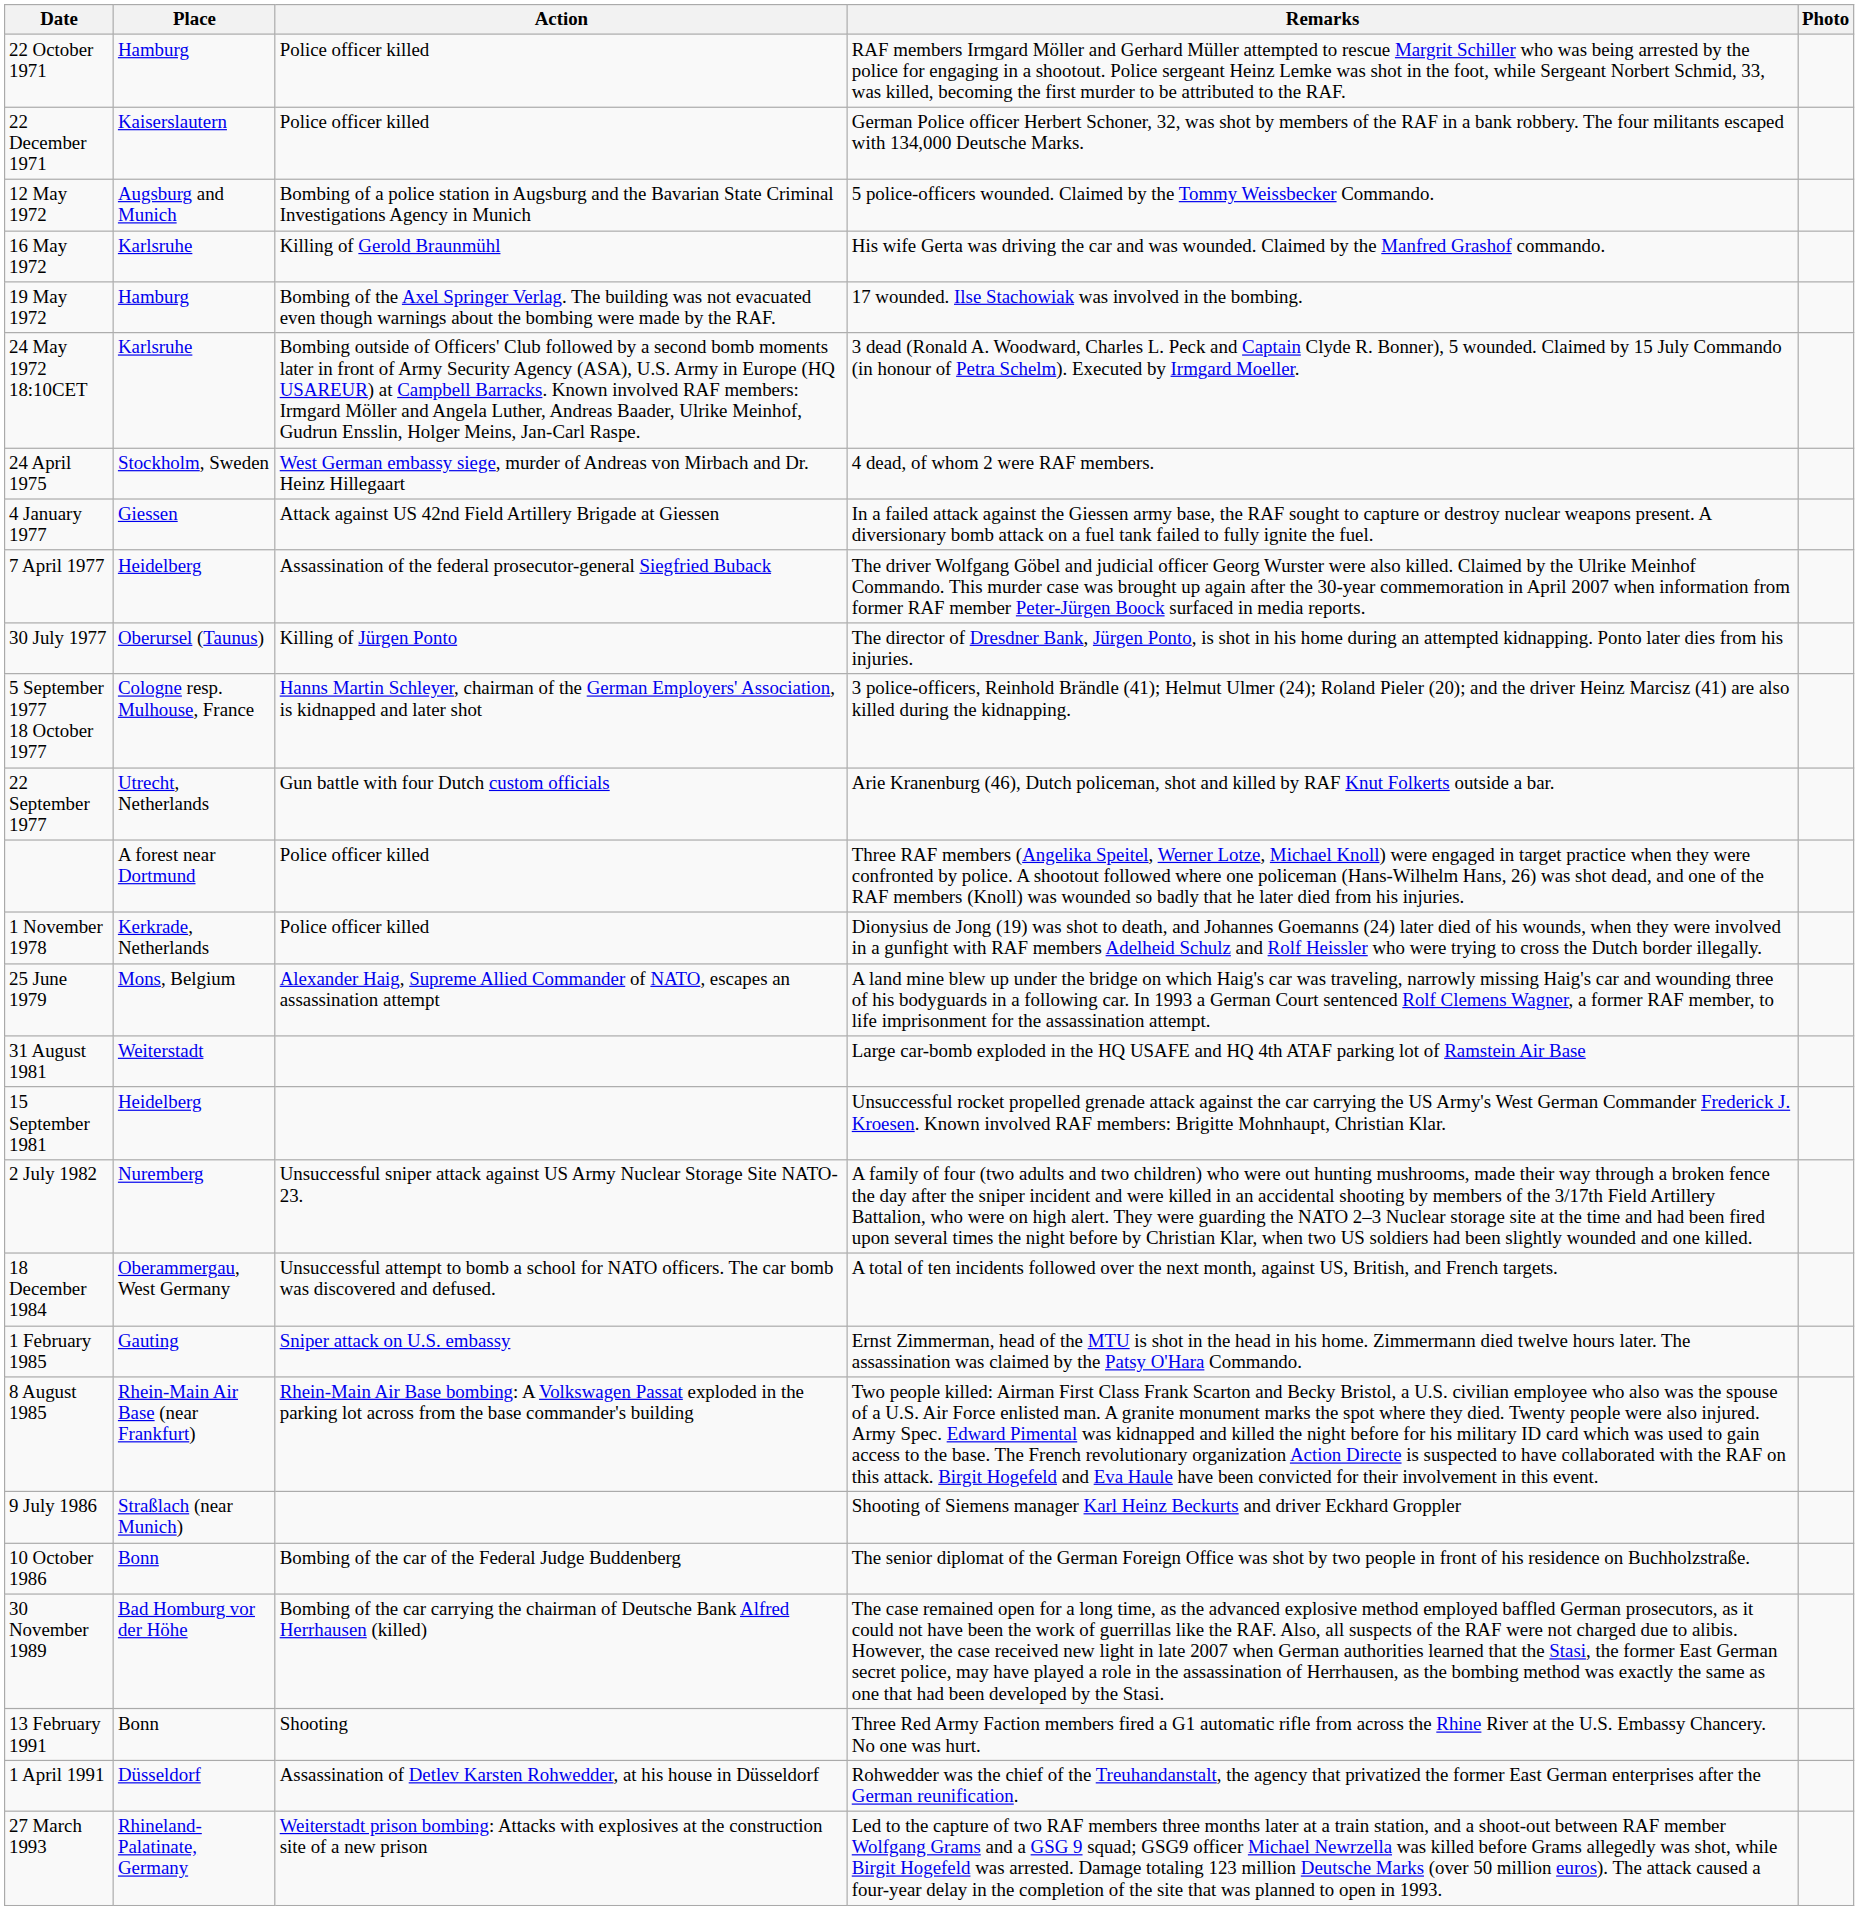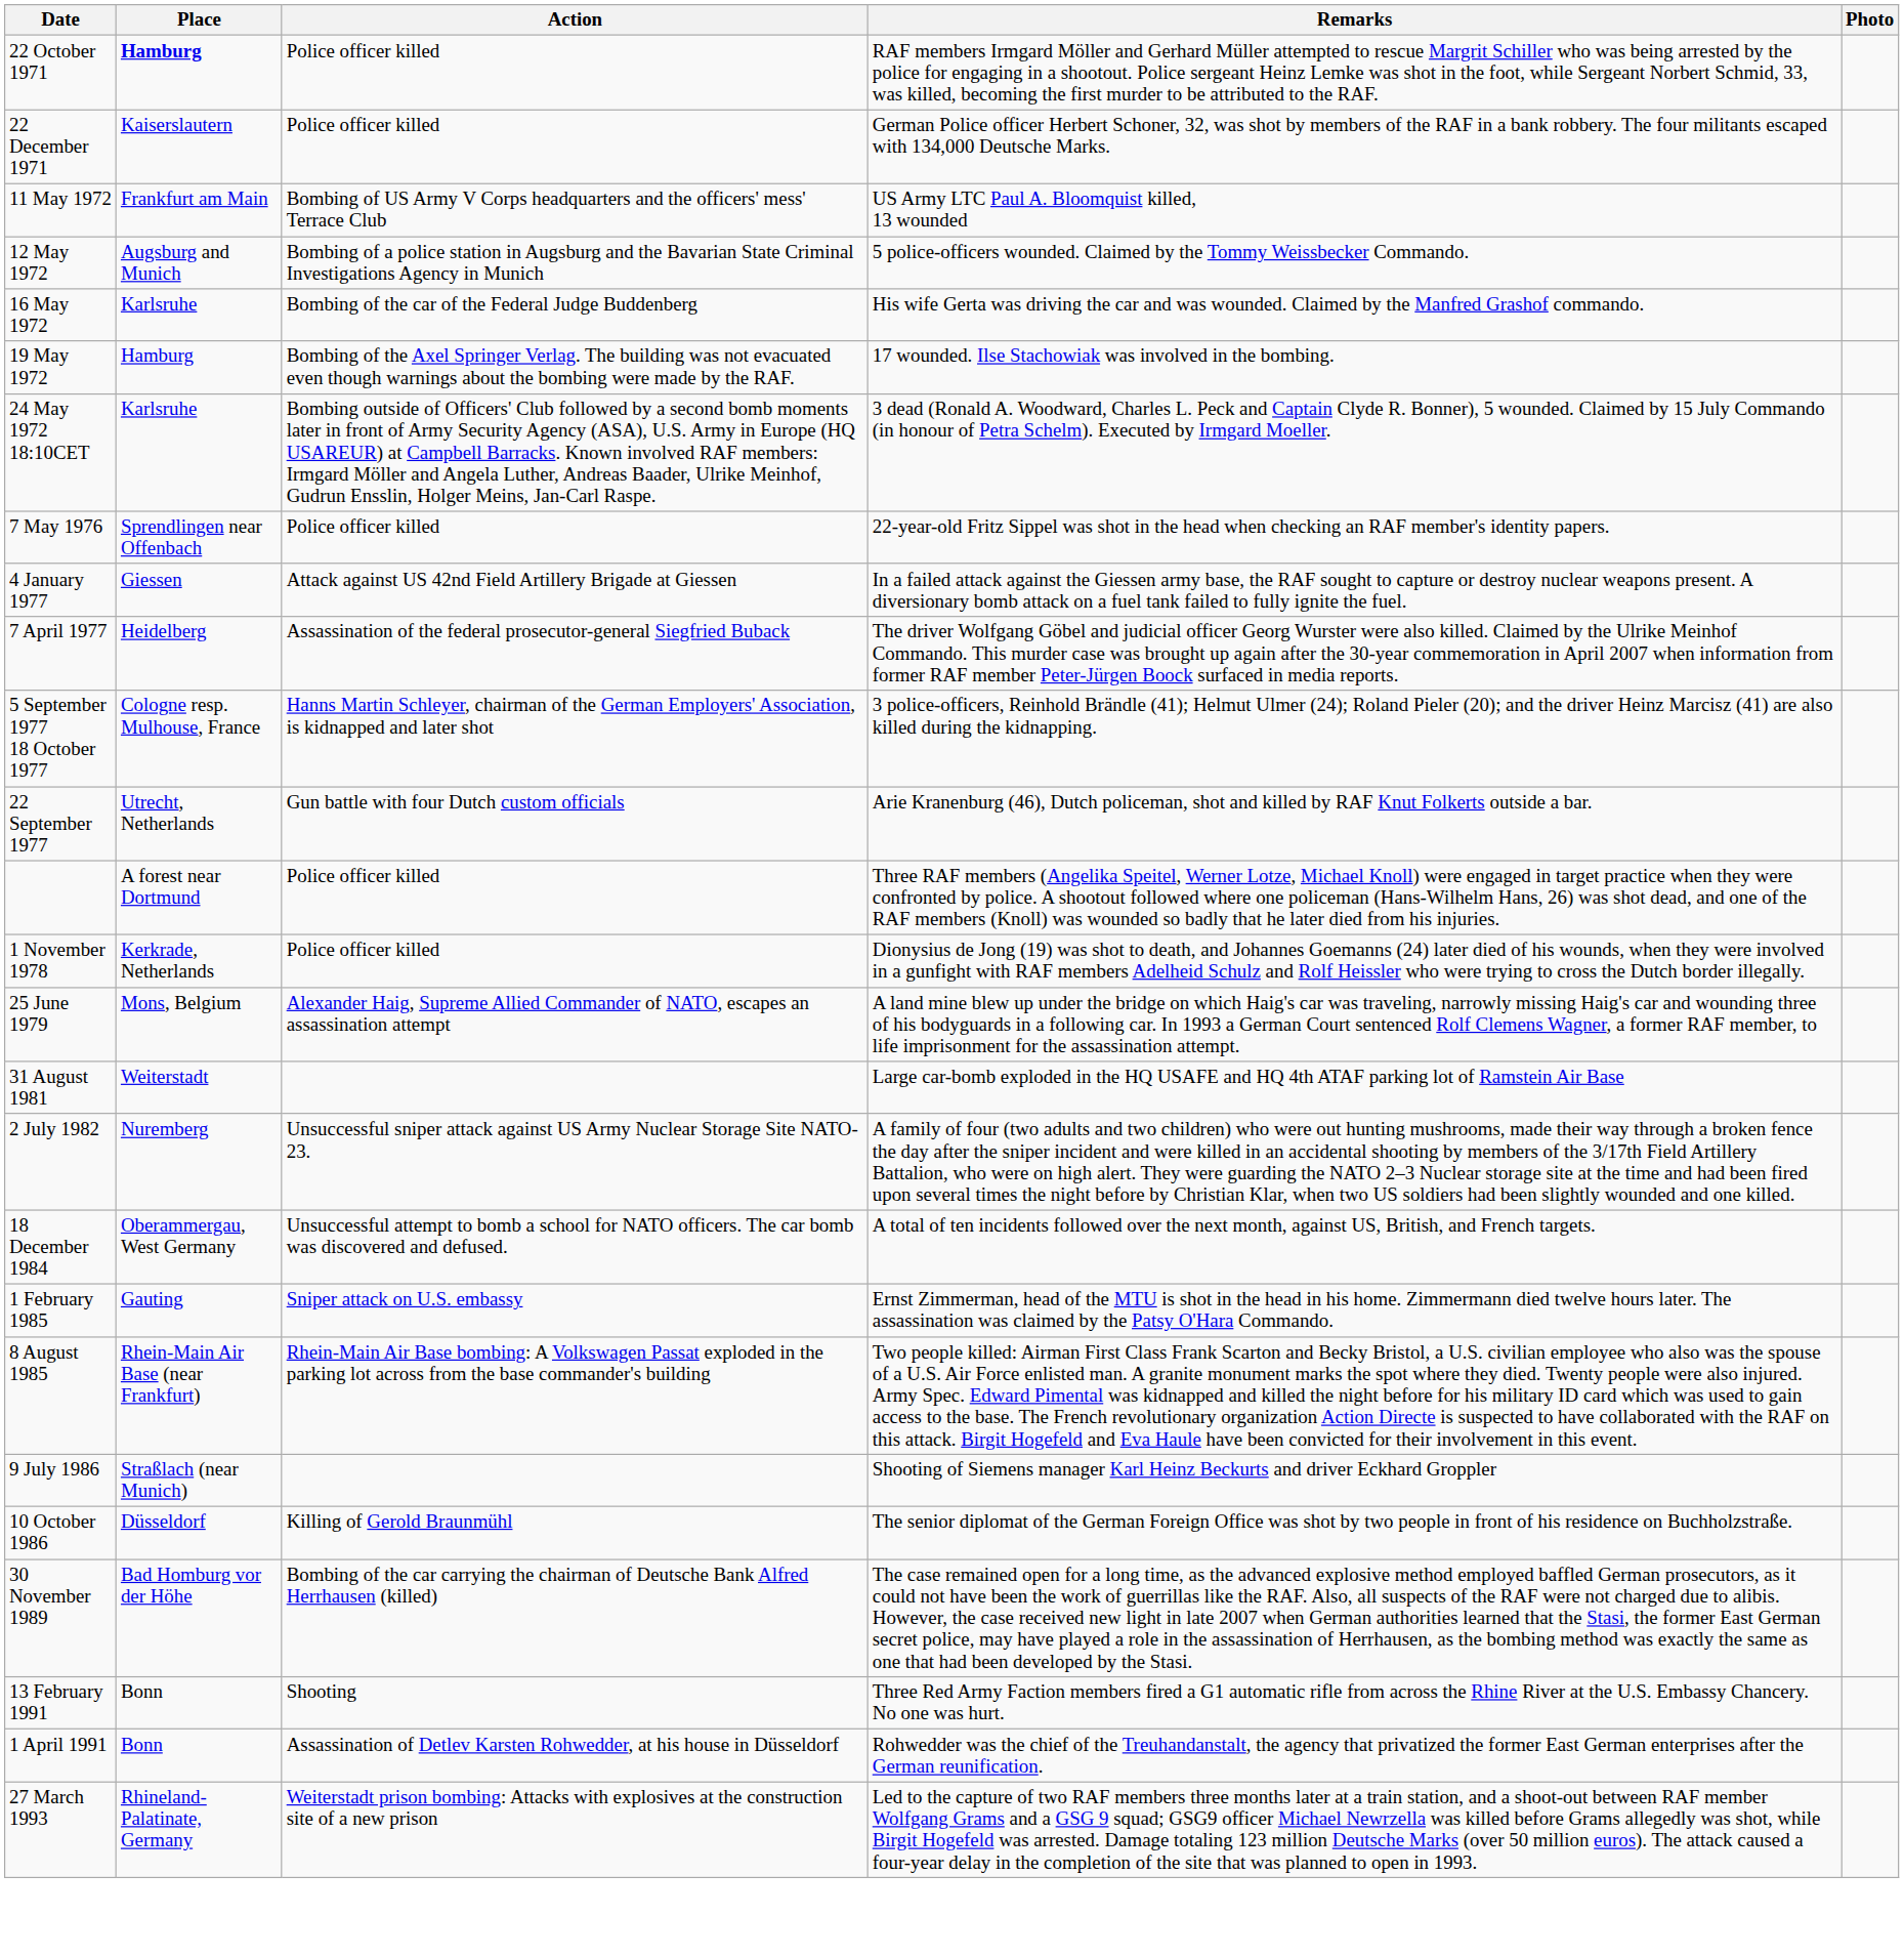22 October 1971 | Place: normal -> bold
+ row: 11 May 1972 | Frankfurt am Main | Bombing of US Army V Corps headquarters and the officers' mess' Terrace Club | US Army LTC Paul A. Bloomquist killed, 13 wounded
16 May 1972 | Action: Killing of Gerold Braunmühl -> Bombing of the car of the Federal Judge Buddenberg
- row: 24 April 1975 | Stockholm, Sweden | West German embassy siege, murder of Andreas von Mirbach and Dr. Heinz Hillegaart | 4 dead, of whom 2 were RAF members.
+ row: 7 May 1976 | Sprendlingen near Offenbach | Police officer killed | 22-year-old Fritz Sippel was shot in the head when checking an RAF member's identity papers.
- row: 30 July 1977 | Oberursel (Taunus) | Killing of Jürgen Ponto | The director of Dresdner Bank, Jürgen Ponto, is shot in his home during an attempted kidnapping. Ponto later dies from his injuries.
- row: 15 September 1981 | Heidelberg | Unsuccessful rocket propelled grenade attack against the car carrying the US Army's West German Commander Frederick J. Kroesen. Known involved RAF members: Brigitte Mohnhaupt, Christian Klar.
10 October 1986 | Place: Bonn -> Düsseldorf
10 October 1986 | Action: Bombing of the car of the Federal Judge Buddenberg -> Killing of Gerold Braunmühl
1 April 1991 | Place: Düsseldorf -> Bonn
